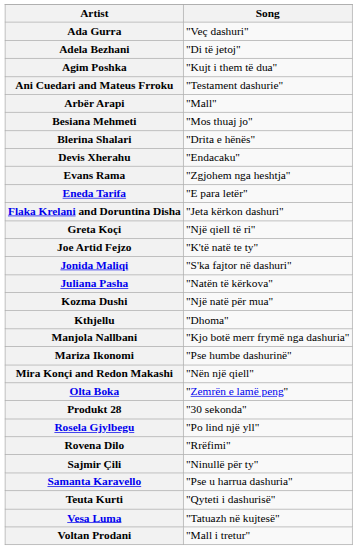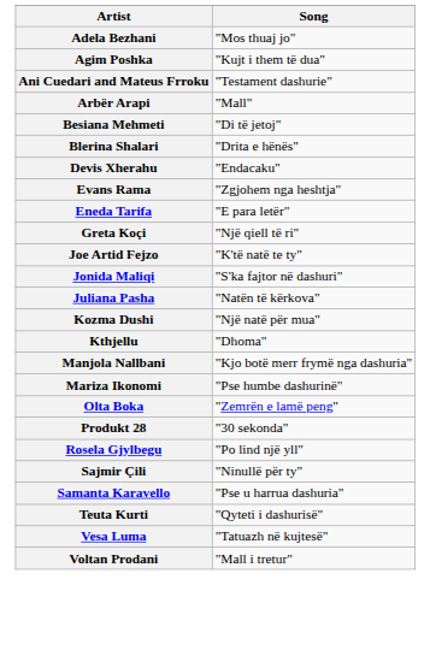- row: Ada Gurra | "Veç dashuri"
Adela Bezhani | Song: "Di të jetoj" -> "Mos thuaj jo"
Besiana Mehmeti | Song: "Mos thuaj jo" -> "Di të jetoj"
- row: Flaka Krelani and Doruntina Disha | "Jeta kërkon dashuri"
- row: Mira Konçi and Redon Makashi | "Nën një qiell"
- row: Rovena Dilo | "Rrëfimi"
